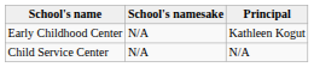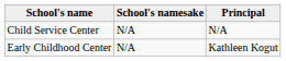rows swapped: Early Childhood Center <-> Child Service Center
